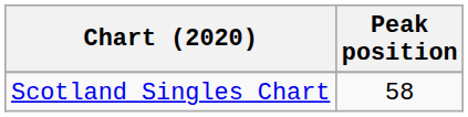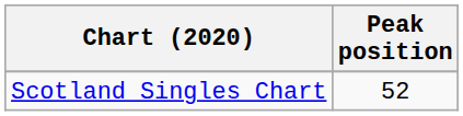Scotland Singles Chart | Peak position: 58 -> 52
